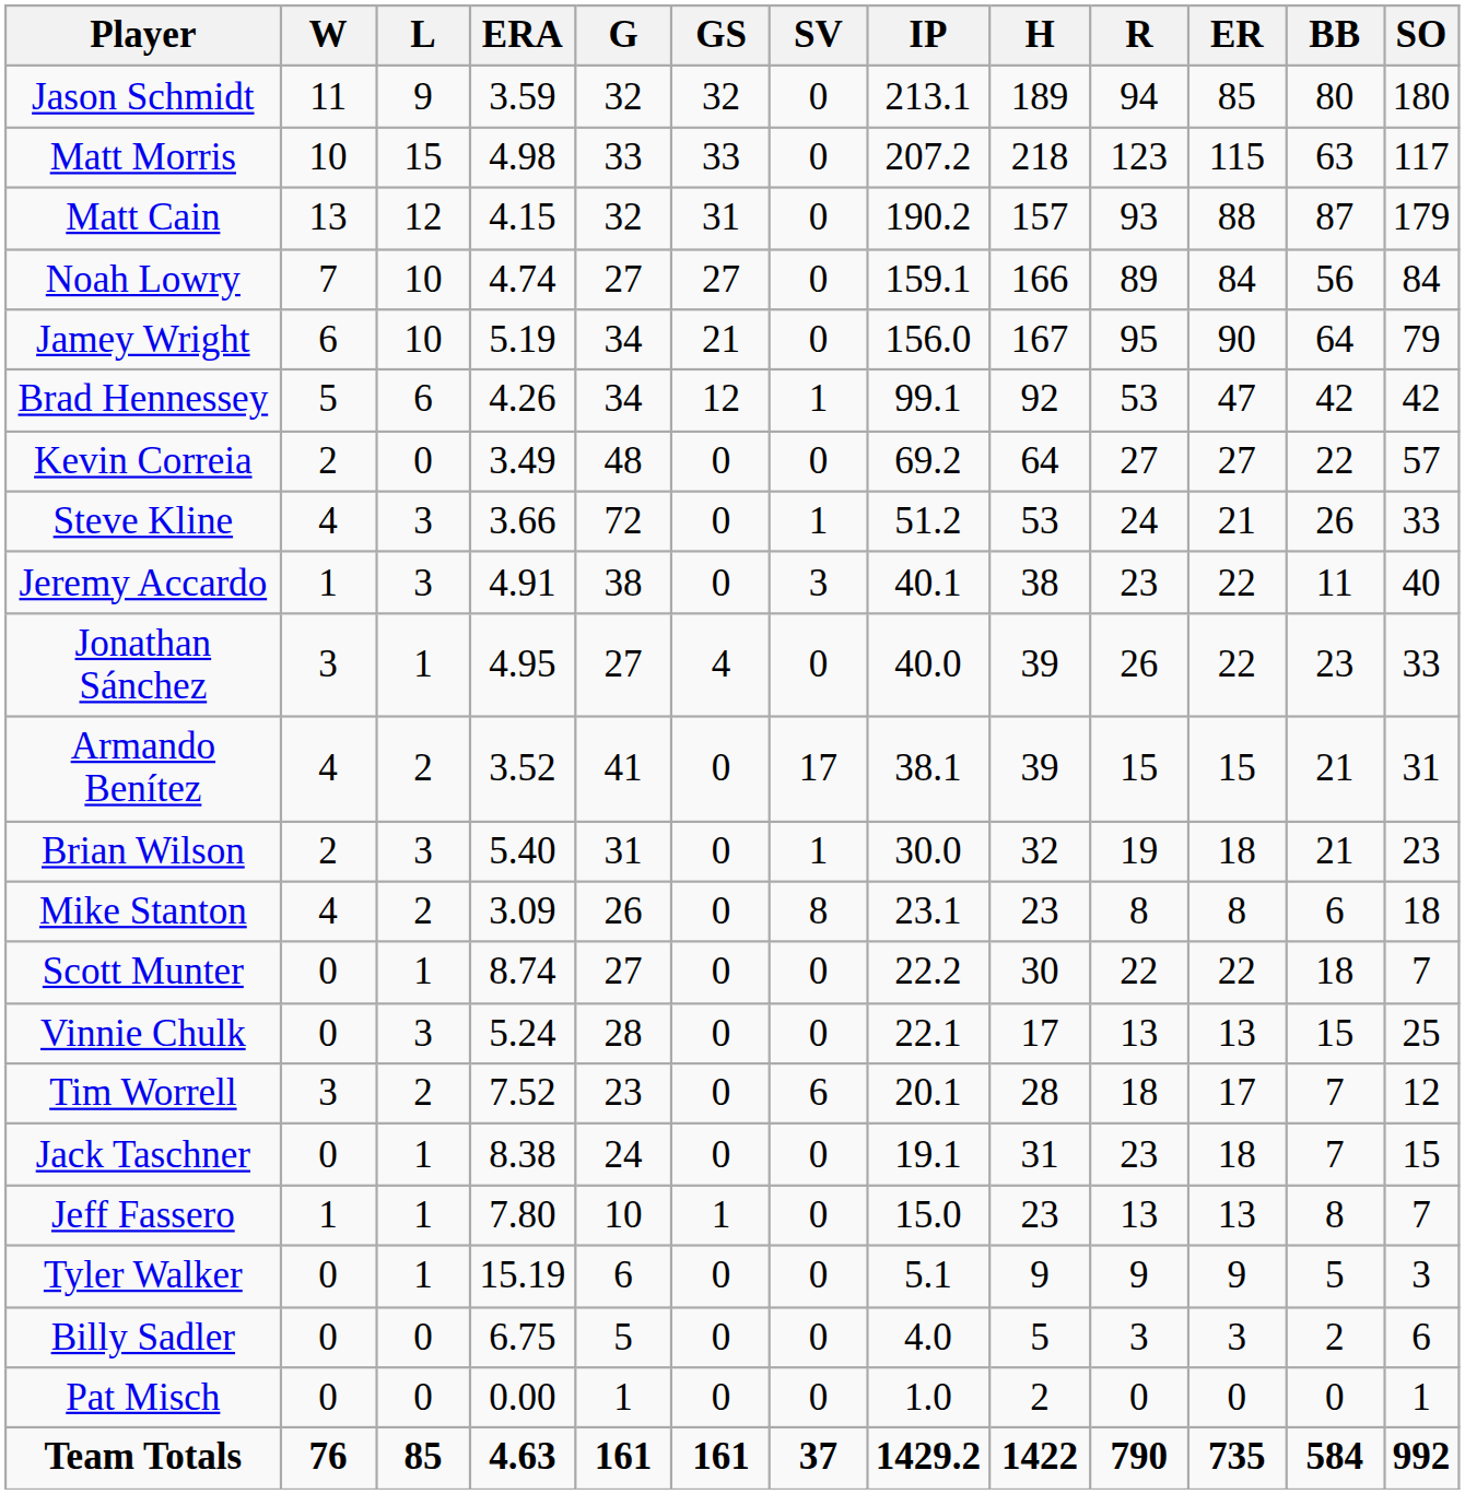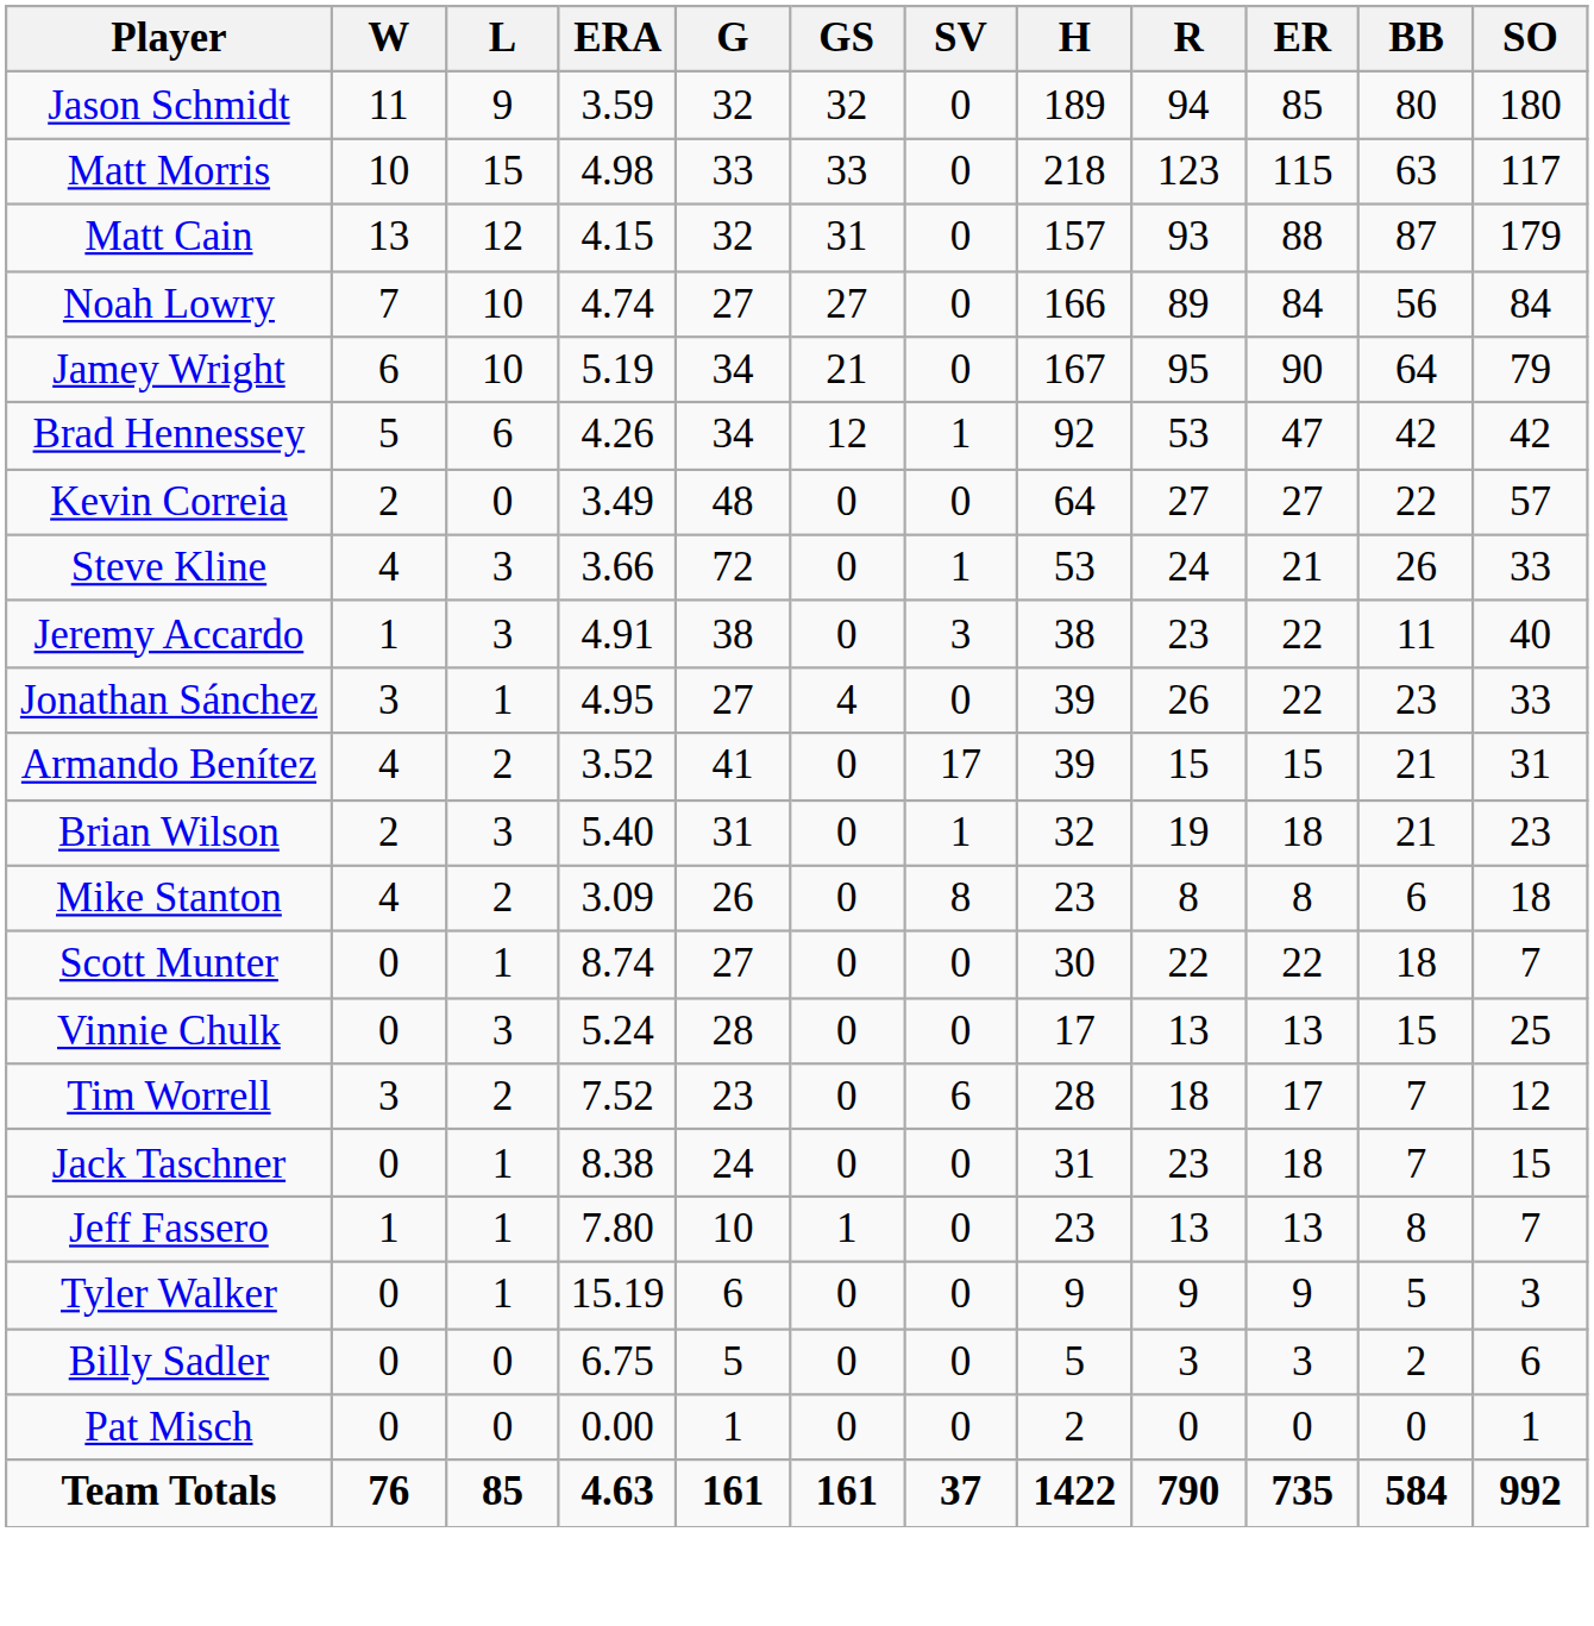- column: IP | 213.1 | 207.2 | 190.2 | 159.1 | 156.0 | 99.1 | 69.2 | 51.2 | 40.1 | 40.0 | 38.1 | 30.0 | 23.1 | 22.2 | 22.1 | 20.1 | 19.1 | 15.0 | 5.1 | 4.0 | 1.0 | 1429.2
